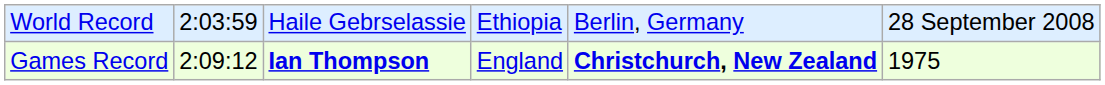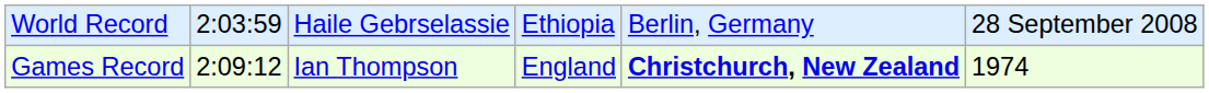Games Record | column 3: bold -> normal
Games Record | column 6: 1975 -> 1974
